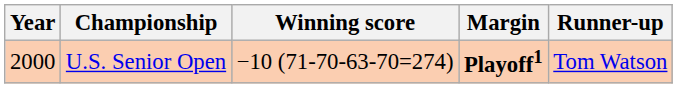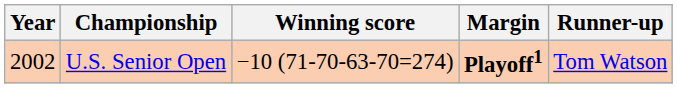U.S. Senior Open | Year: 2000 -> 2002
